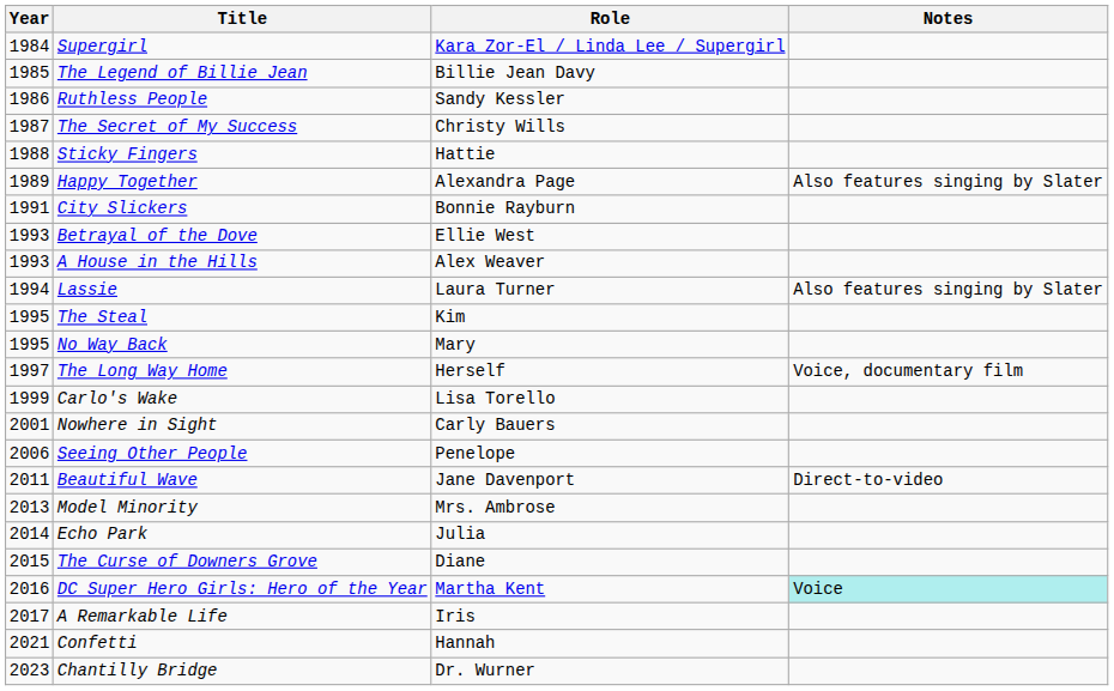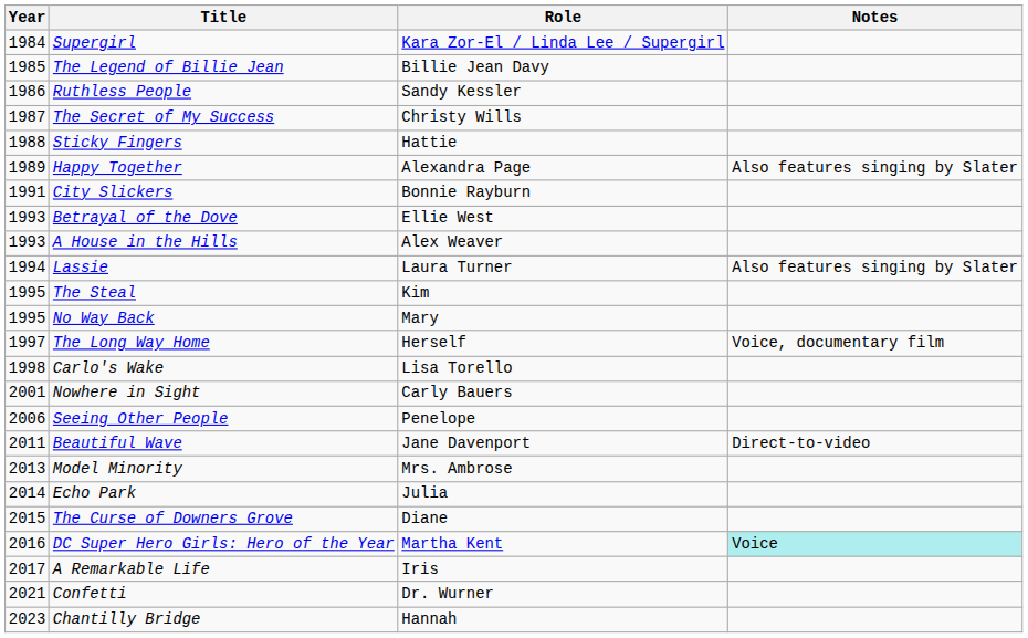Carlo's Wake | Year: 1999 -> 1998
Confetti | Role: Hannah -> Dr. Wurner
Chantilly Bridge | Role: Dr. Wurner -> Hannah
